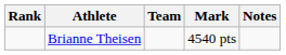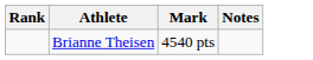- column: Team
